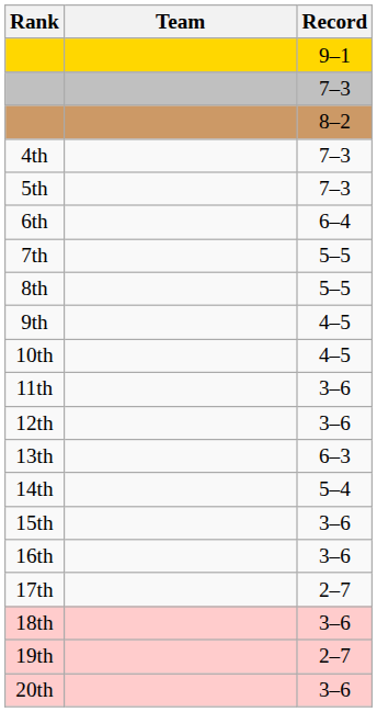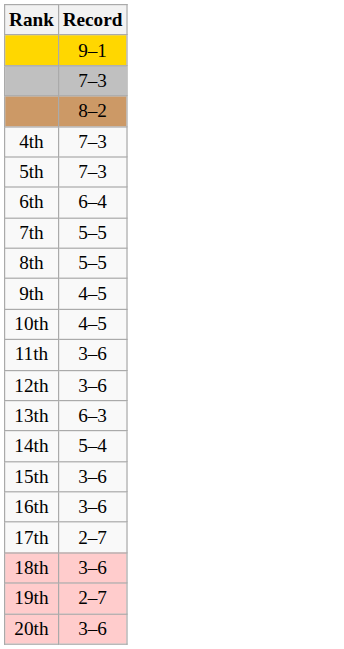- column: Team
